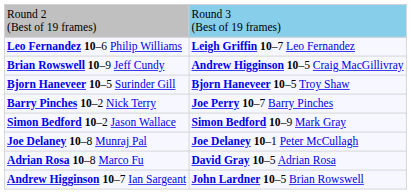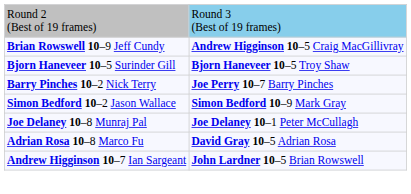- row: Leo Fernandez 10–6 Philip Williams | Leigh Griffin 10–7 Leo Fernandez
